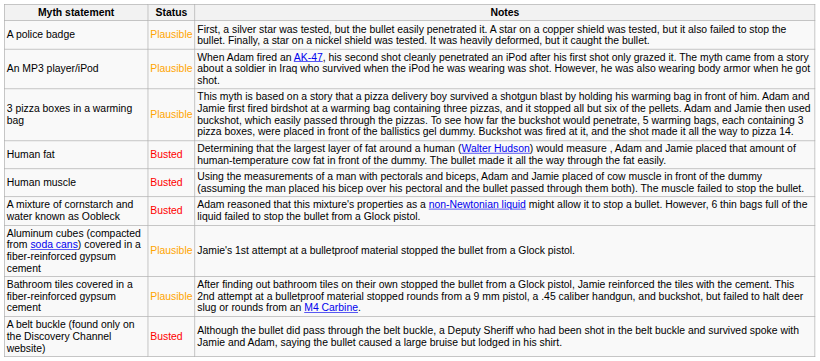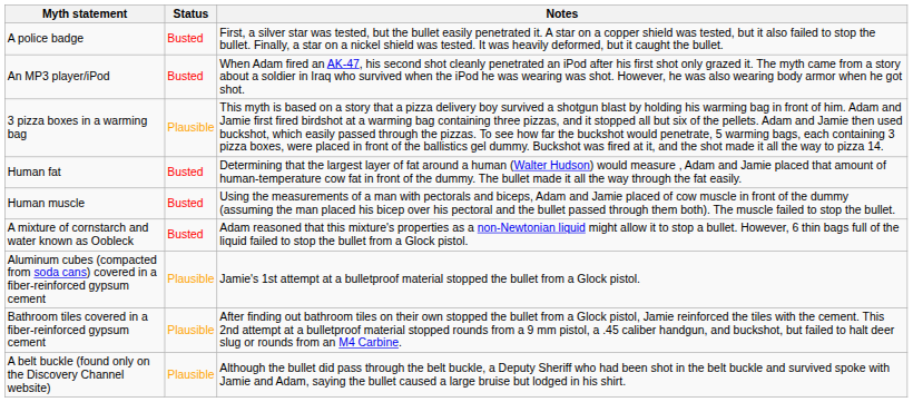A police badge | Status: Plausible -> Busted
An MP3 player/iPod | Status: Plausible -> Busted
A belt buckle (found only on the Discovery Channel website) | Status: Busted -> Plausible
